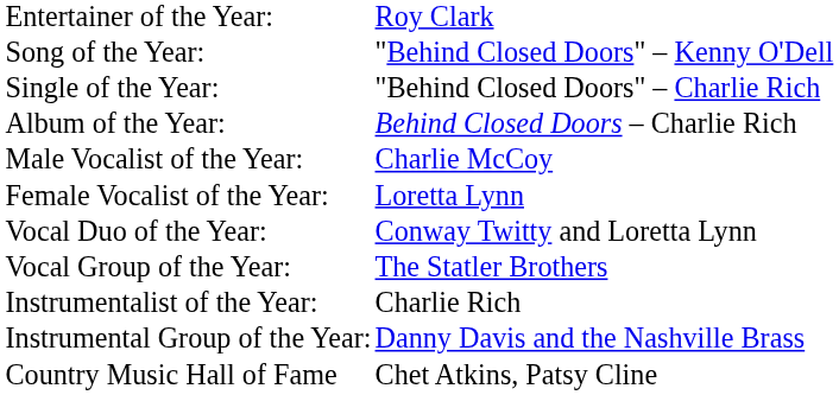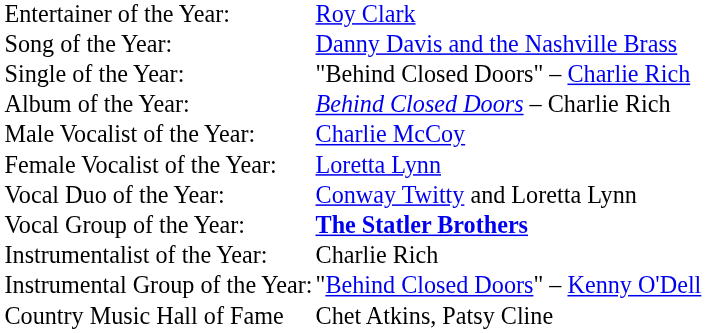Song of the Year: | column 2: "Behind Closed Doors" – Kenny O'Dell -> Danny Davis and the Nashville Brass
Vocal Group of the Year: | column 2: normal -> bold
Instrumental Group of the Year: | column 2: Danny Davis and the Nashville Brass -> "Behind Closed Doors" – Kenny O'Dell
